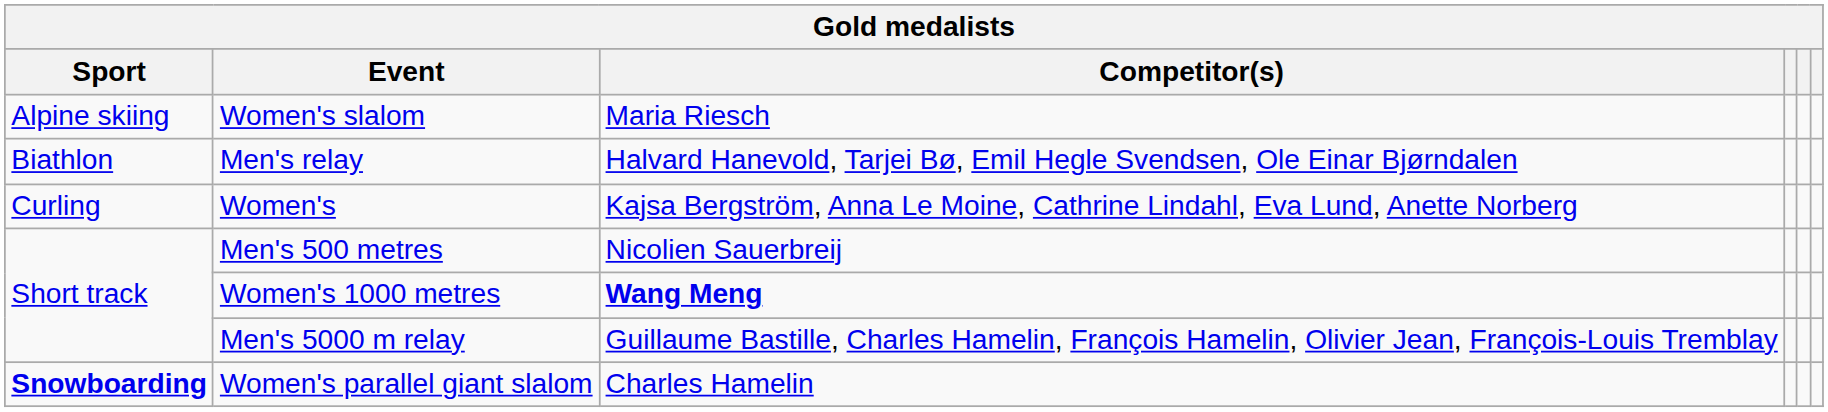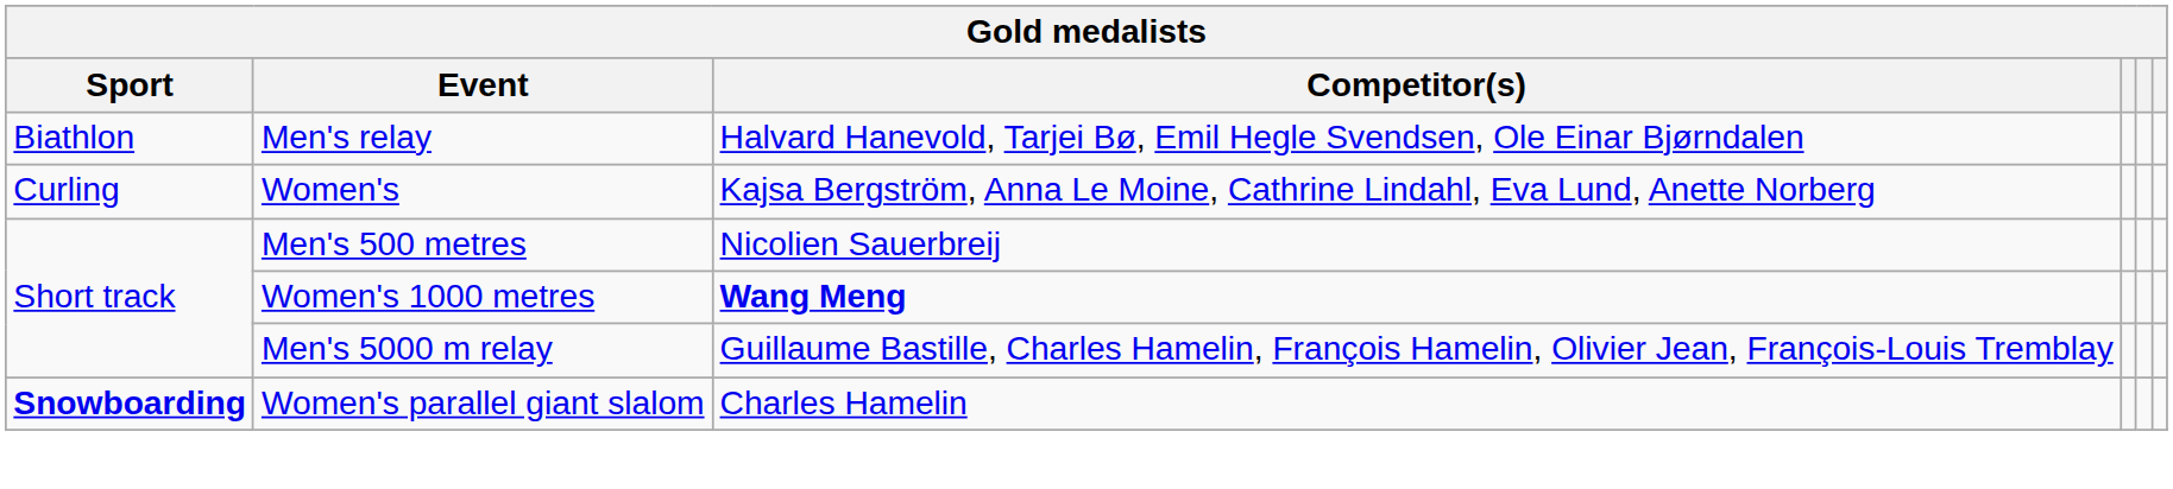- row: Alpine skiing | Women's slalom | Maria Riesch
